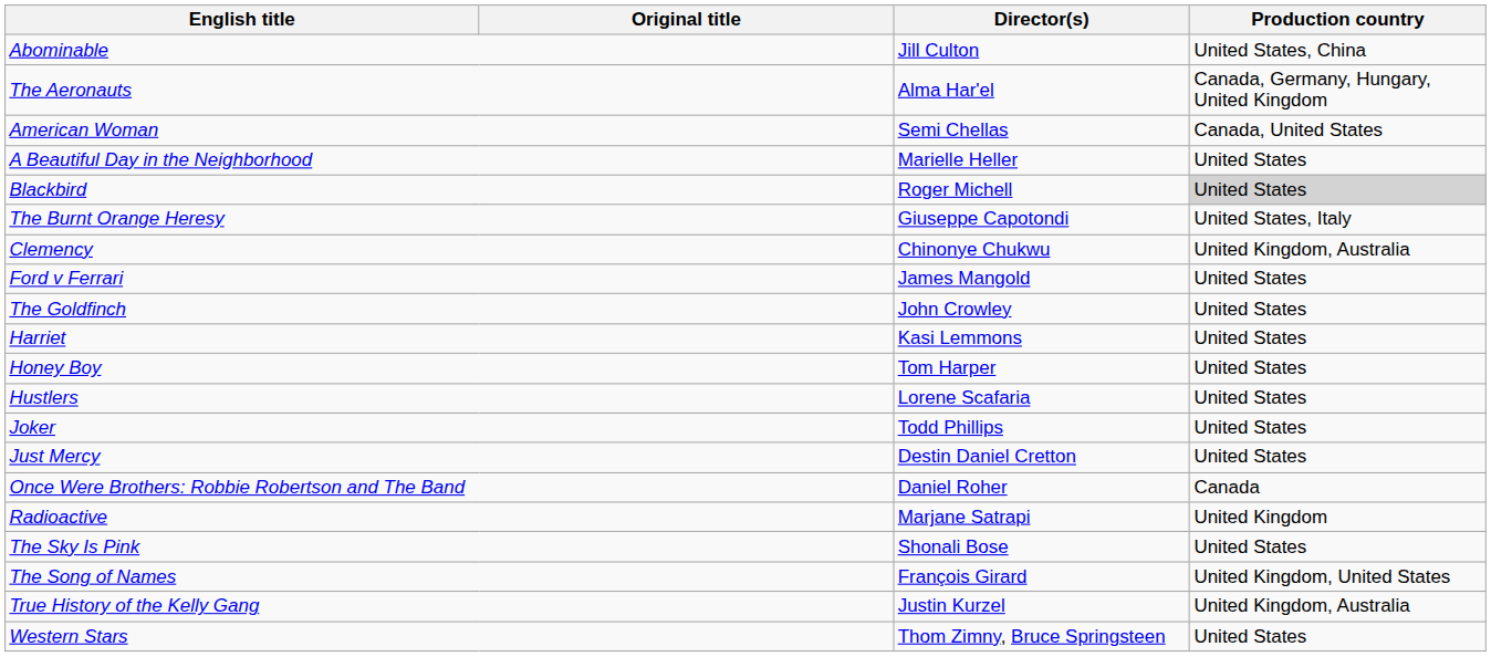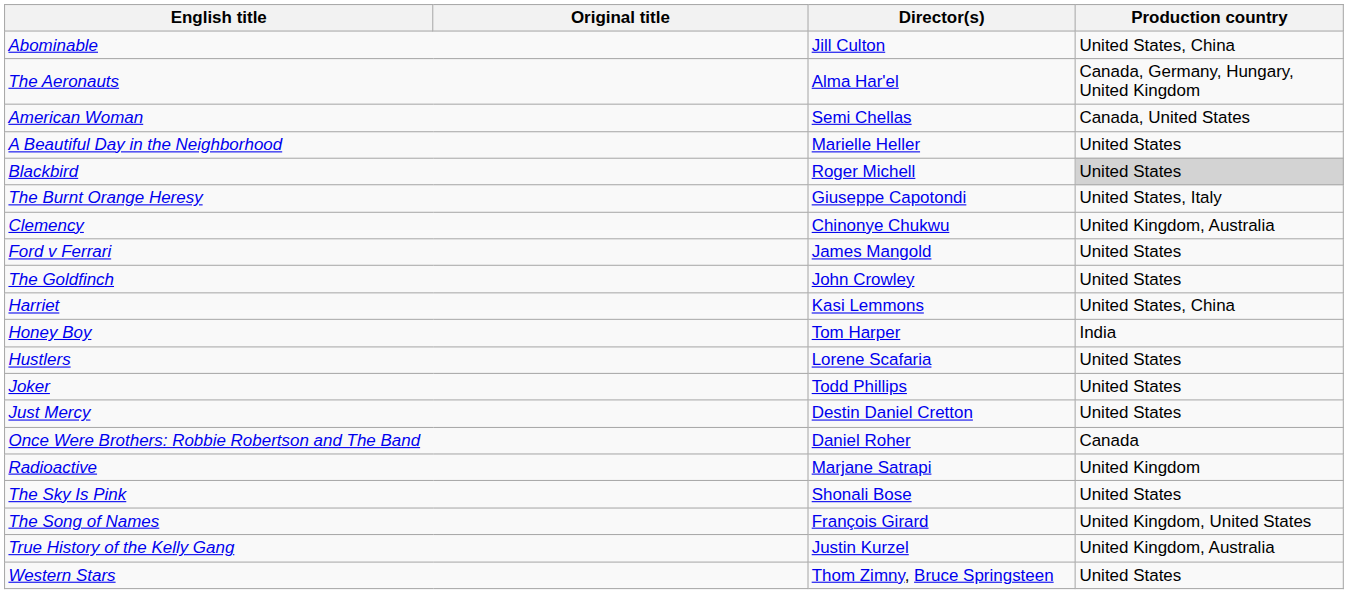Harriet | Production country: United States -> United States, China
Honey Boy | Production country: United States -> India
